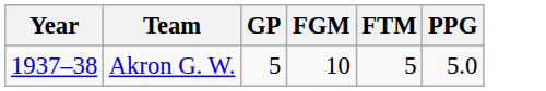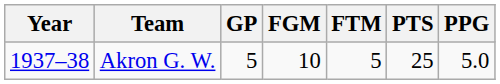+ column: PTS | 25
